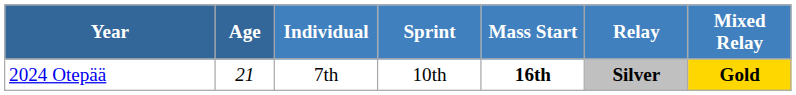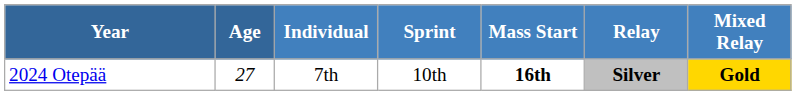2024 Otepää | Age: 21 -> 27
